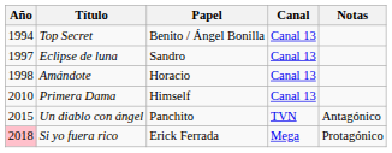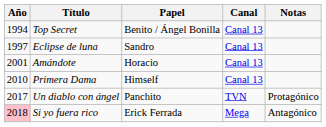Amándote | Año: 1998 -> 2001
Un diablo con ángel | Año: 2015 -> 2017
Un diablo con ángel | Notas: Antagónico -> Protagónico
Si yo fuera rico | Notas: Protagónico -> Antagónico
